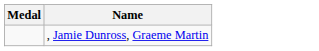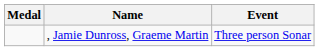+ column: Event | Three person Sonar
